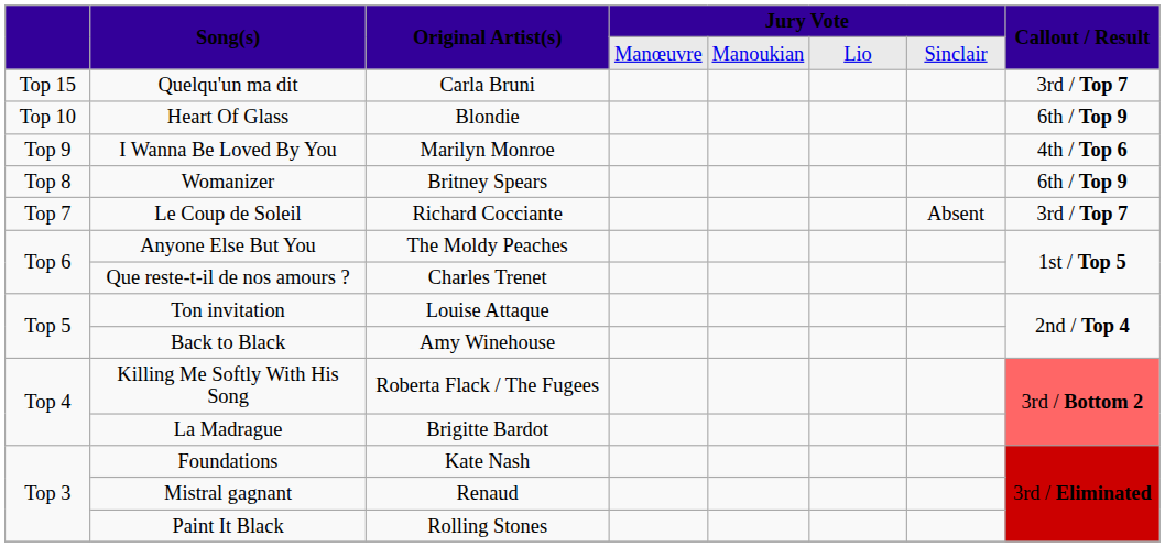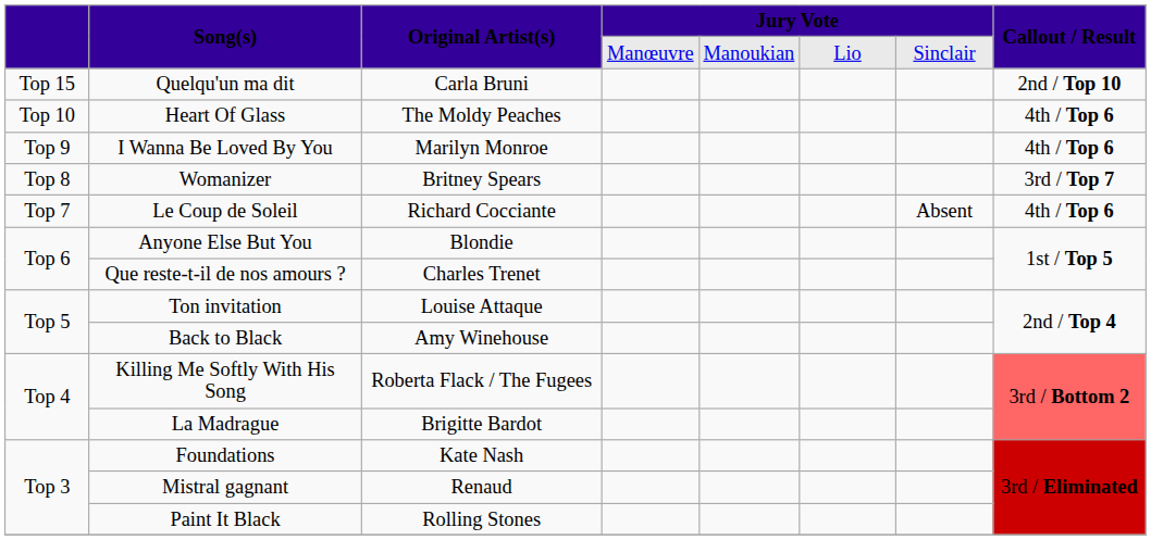Quelqu'un ma dit | Callout / Result: 3rd / Top 7 -> 2nd / Top 10
Heart Of Glass | Original Artist(s): Blondie -> The Moldy Peaches
Heart Of Glass | Callout / Result: 6th / Top 9 -> 4th / Top 6
Womanizer | Callout / Result: 6th / Top 9 -> 3rd / Top 7
Le Coup de Soleil | Callout / Result: 3rd / Top 7 -> 4th / Top 6
Anyone Else But You | Original Artist(s): The Moldy Peaches -> Blondie
